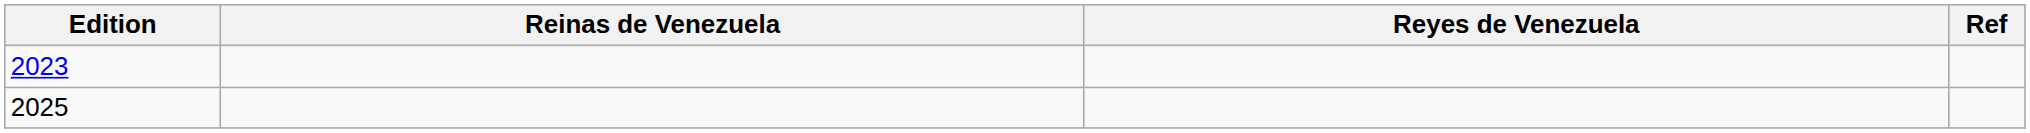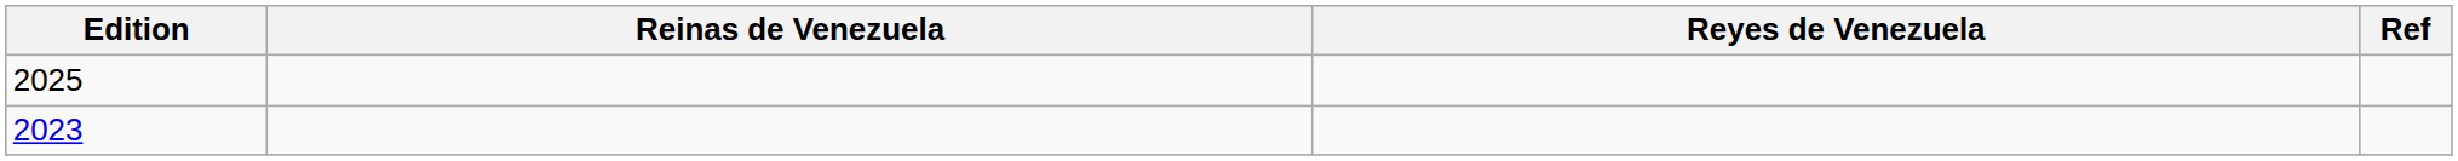rows swapped: 2025 <-> 2023
